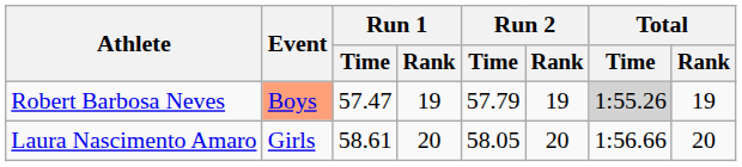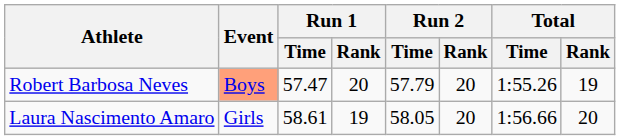Robert Barbosa Neves | Run 1 / Rank: 19 -> 20
Robert Barbosa Neves | Run 2 / Rank: 19 -> 20
Robert Barbosa Neves | Total / Time: lightgrey background -> no background
Laura Nascimento Amaro | Run 1 / Rank: 20 -> 19
